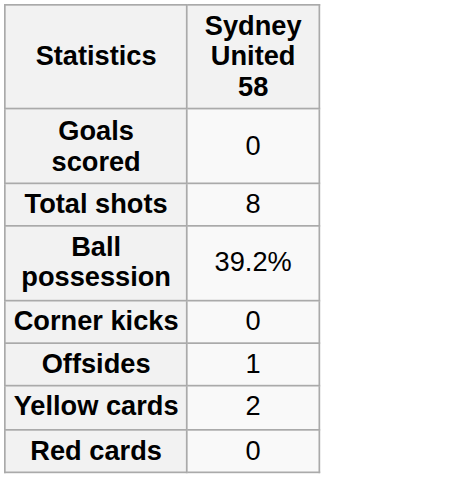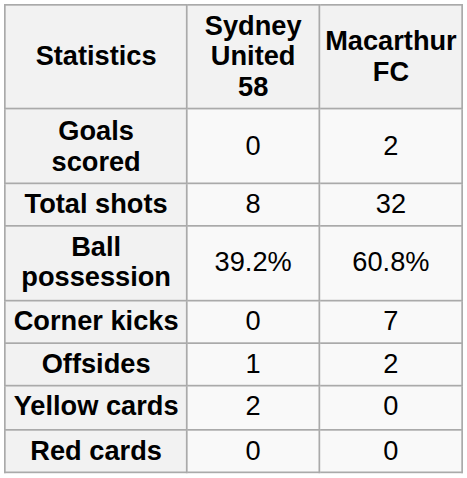+ column: Macarthur FC | 2 | 32 | 60.8% | 7 | 2 | 0 | 0
